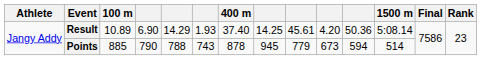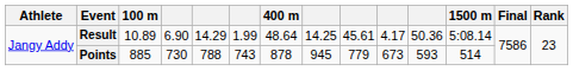Result | column 6: 1.93 -> 1.99
Result | 400 m: 37.40 -> 48.64
Result | column 10: 4.20 -> 4.17
Points | column 4: 790 -> 730
Points | column 11: 594 -> 593
